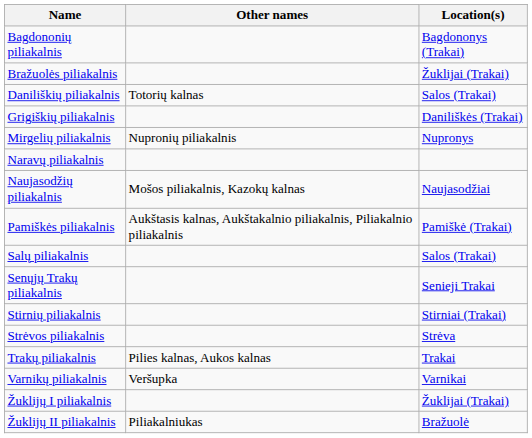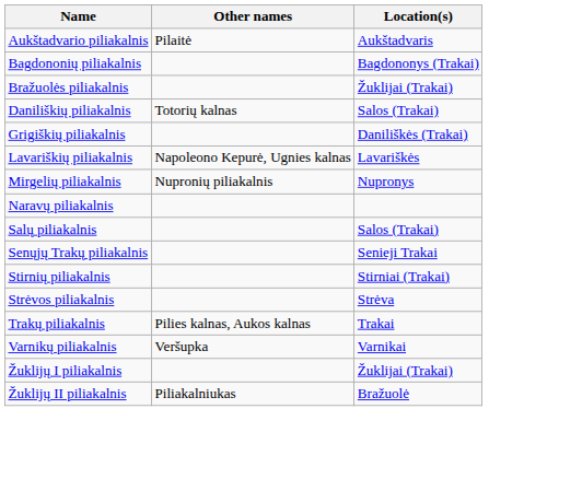+ row: Aukštadvario piliakalnis | Pilaitė | Aukštadvaris
+ row: Lavariškių piliakalnis | Napoleono Kepurė, Ugnies kalnas | Lavariškės
- row: Naujasodžių piliakalnis | Mošos piliakalnis, Kazokų kalnas | Naujasodžiai
- row: Pamiškės piliakalnis | Aukštasis kalnas, Aukštakalnio piliakalnis, Piliakalnio piliakalnis | Pamiškė (Trakai)
